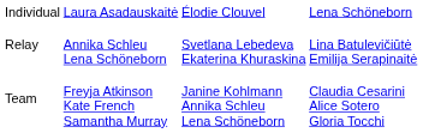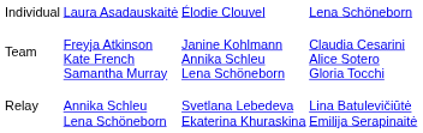rows swapped: Team <-> Relay
